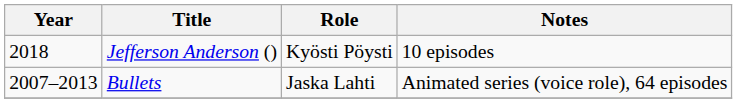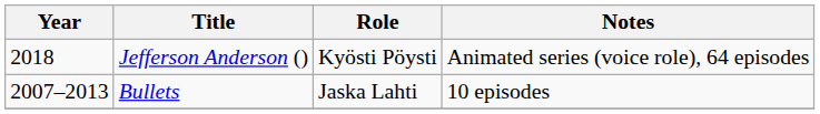Jefferson Anderson () | Notes: 10 episodes -> Animated series (voice role), 64 episodes
Bullets | Notes: Animated series (voice role), 64 episodes -> 10 episodes
